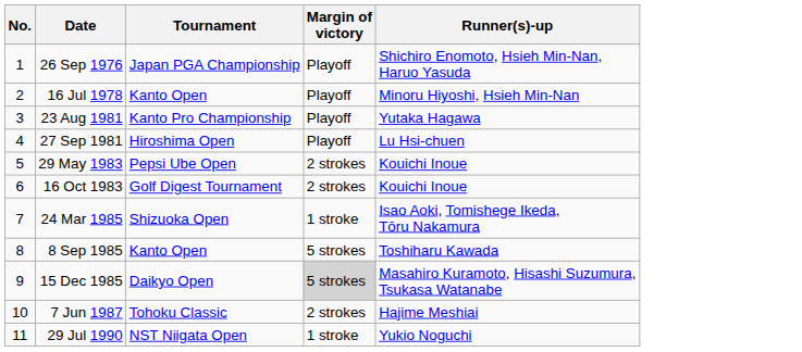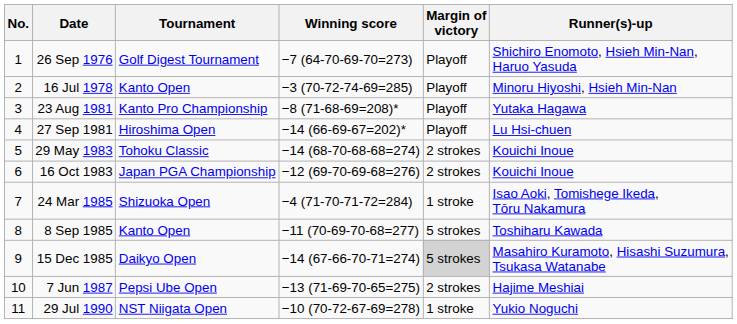+ column: Winning score | −7 (64-70-69-70=273) | −3 (70-72-74-69=285) | −8 (71-68-69=208)* | −14 (66-69-67=202)* | −14 (68-70-68-68=274) | −12 (69-70-69-68=276) | −4 (71-70-71-72=284) | −11 (70-69-70-68=277) | −14 (67-66-70-71=274) | −13 (71-69-70-65=275) | −10 (70-72-67-69=278)
26 Sep 1976 | Tournament: Japan PGA Championship -> Golf Digest Tournament
29 May 1983 | Tournament: Pepsi Ube Open -> Tohoku Classic
16 Oct 1983 | Tournament: Golf Digest Tournament -> Japan PGA Championship
7 Jun 1987 | Tournament: Tohoku Classic -> Pepsi Ube Open
